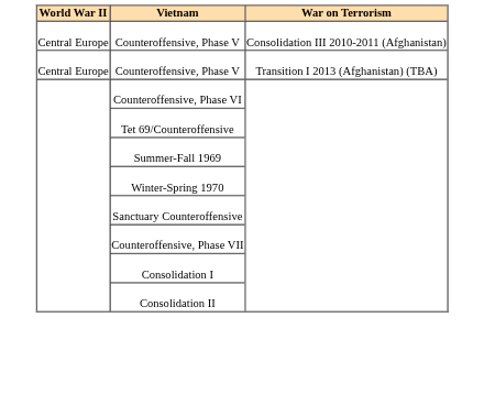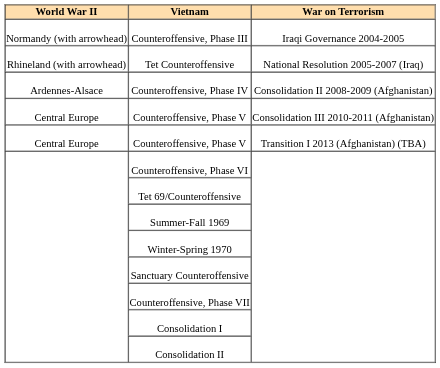+ row: Normandy (with arrowhead) | Counteroffensive, Phase III | Iraqi Governance 2004-2005
+ row: Rhineland (with arrowhead) | Tet Counteroffensive | National Resolution 2005-2007 (Iraq)
+ row: Ardennes-Alsace | Counteroffensive, Phase IV | Consolidation II 2008-2009 (Afghanistan)
